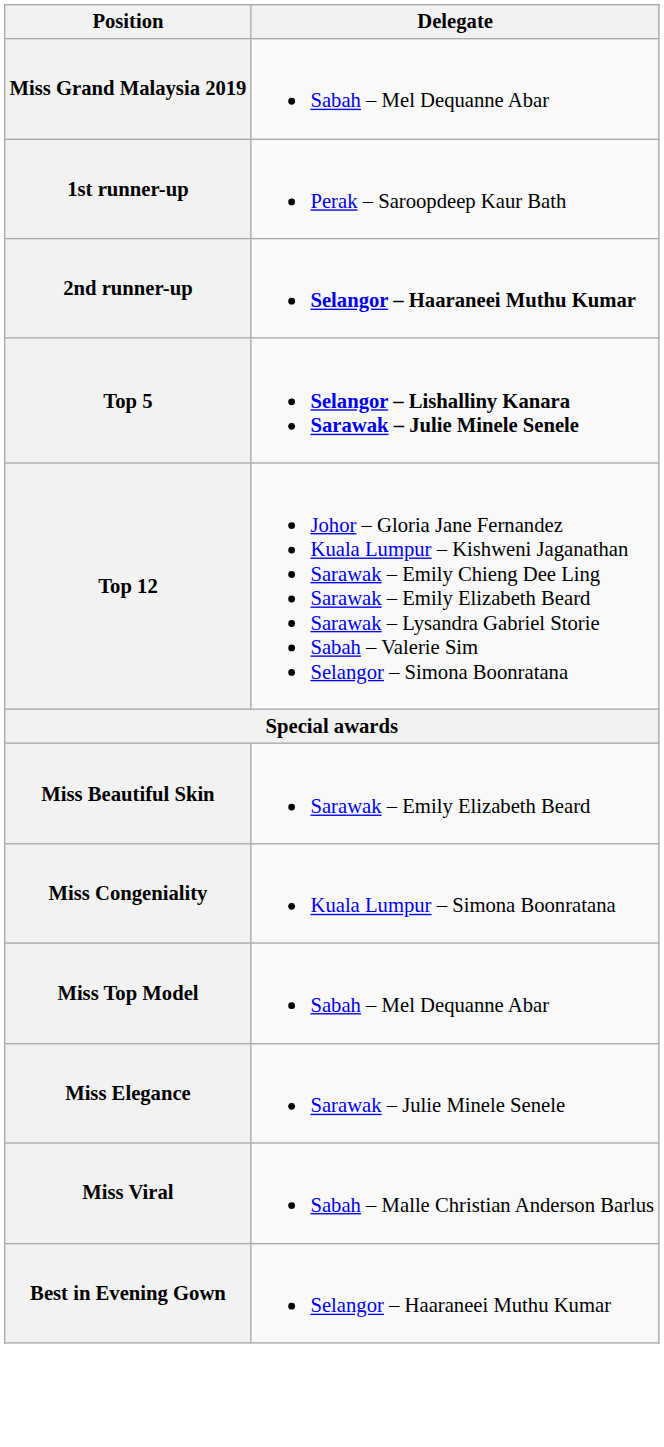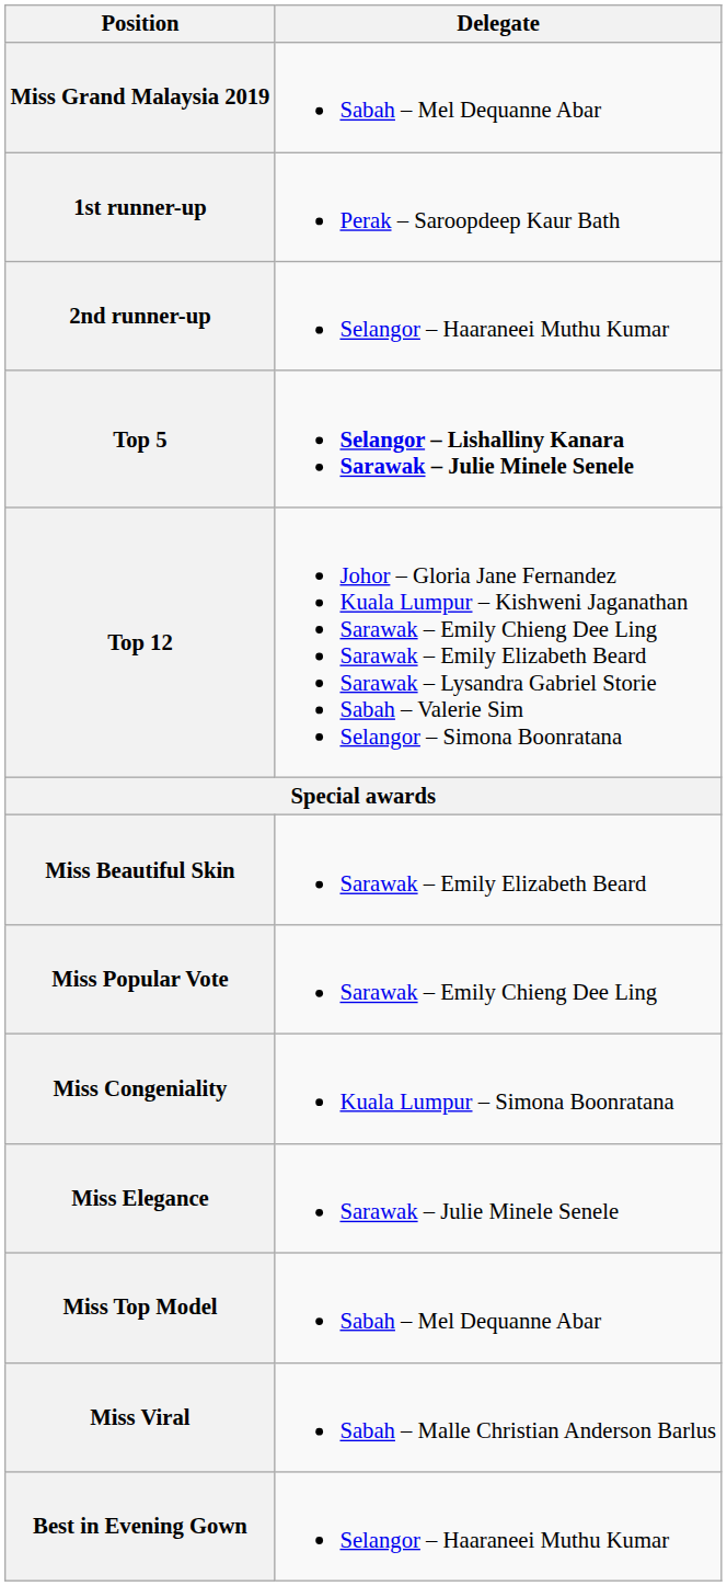2nd runner-up | Delegate: bold -> normal
+ row: Miss Popular Vote | Sarawak – Emily Chieng Dee Ling
rows swapped: Miss Top Model <-> Miss Elegance
